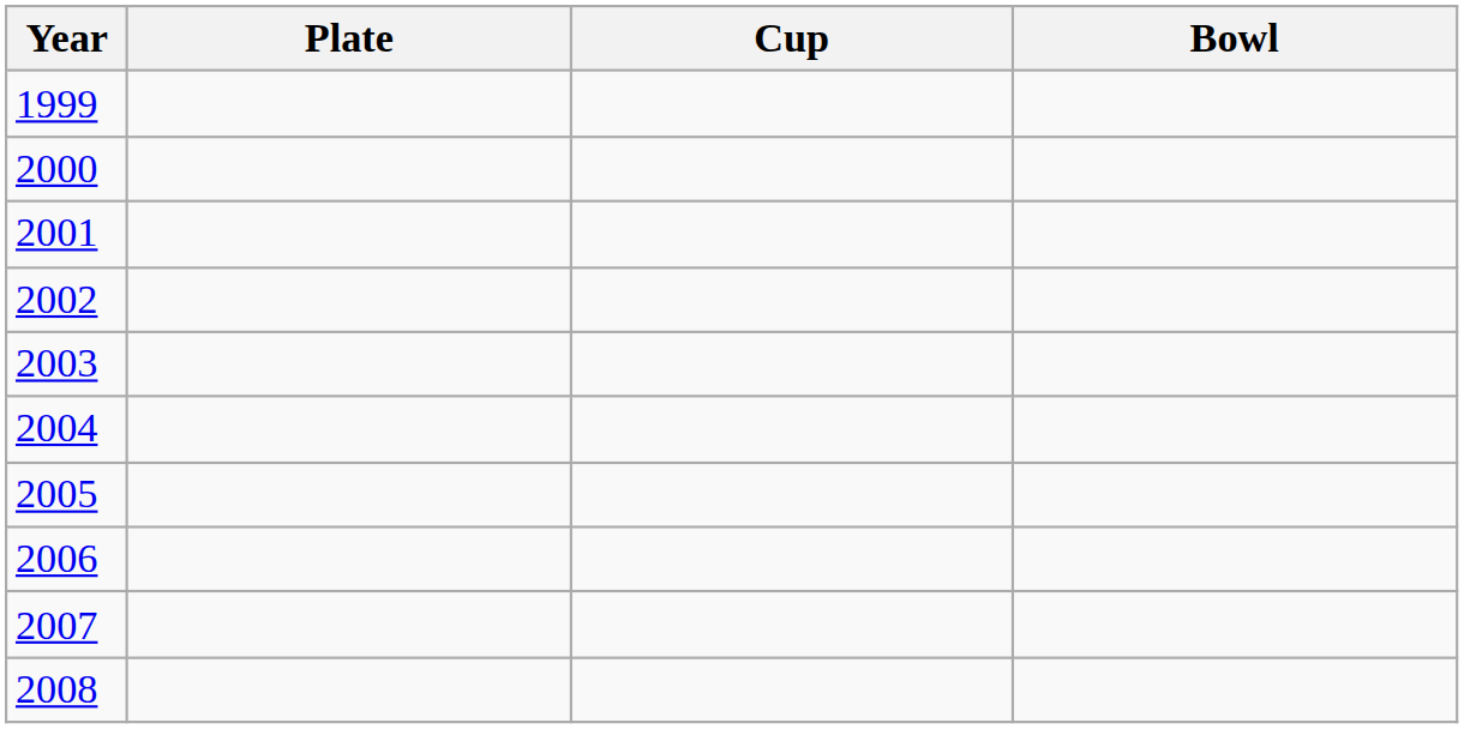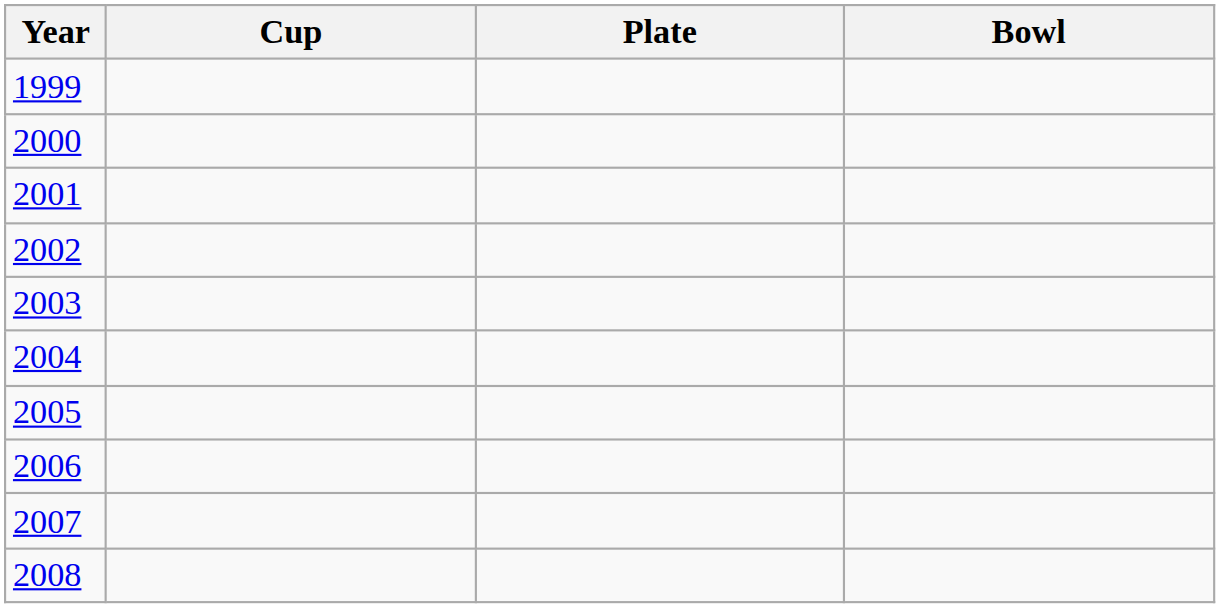columns swapped: Cup <-> Plate
